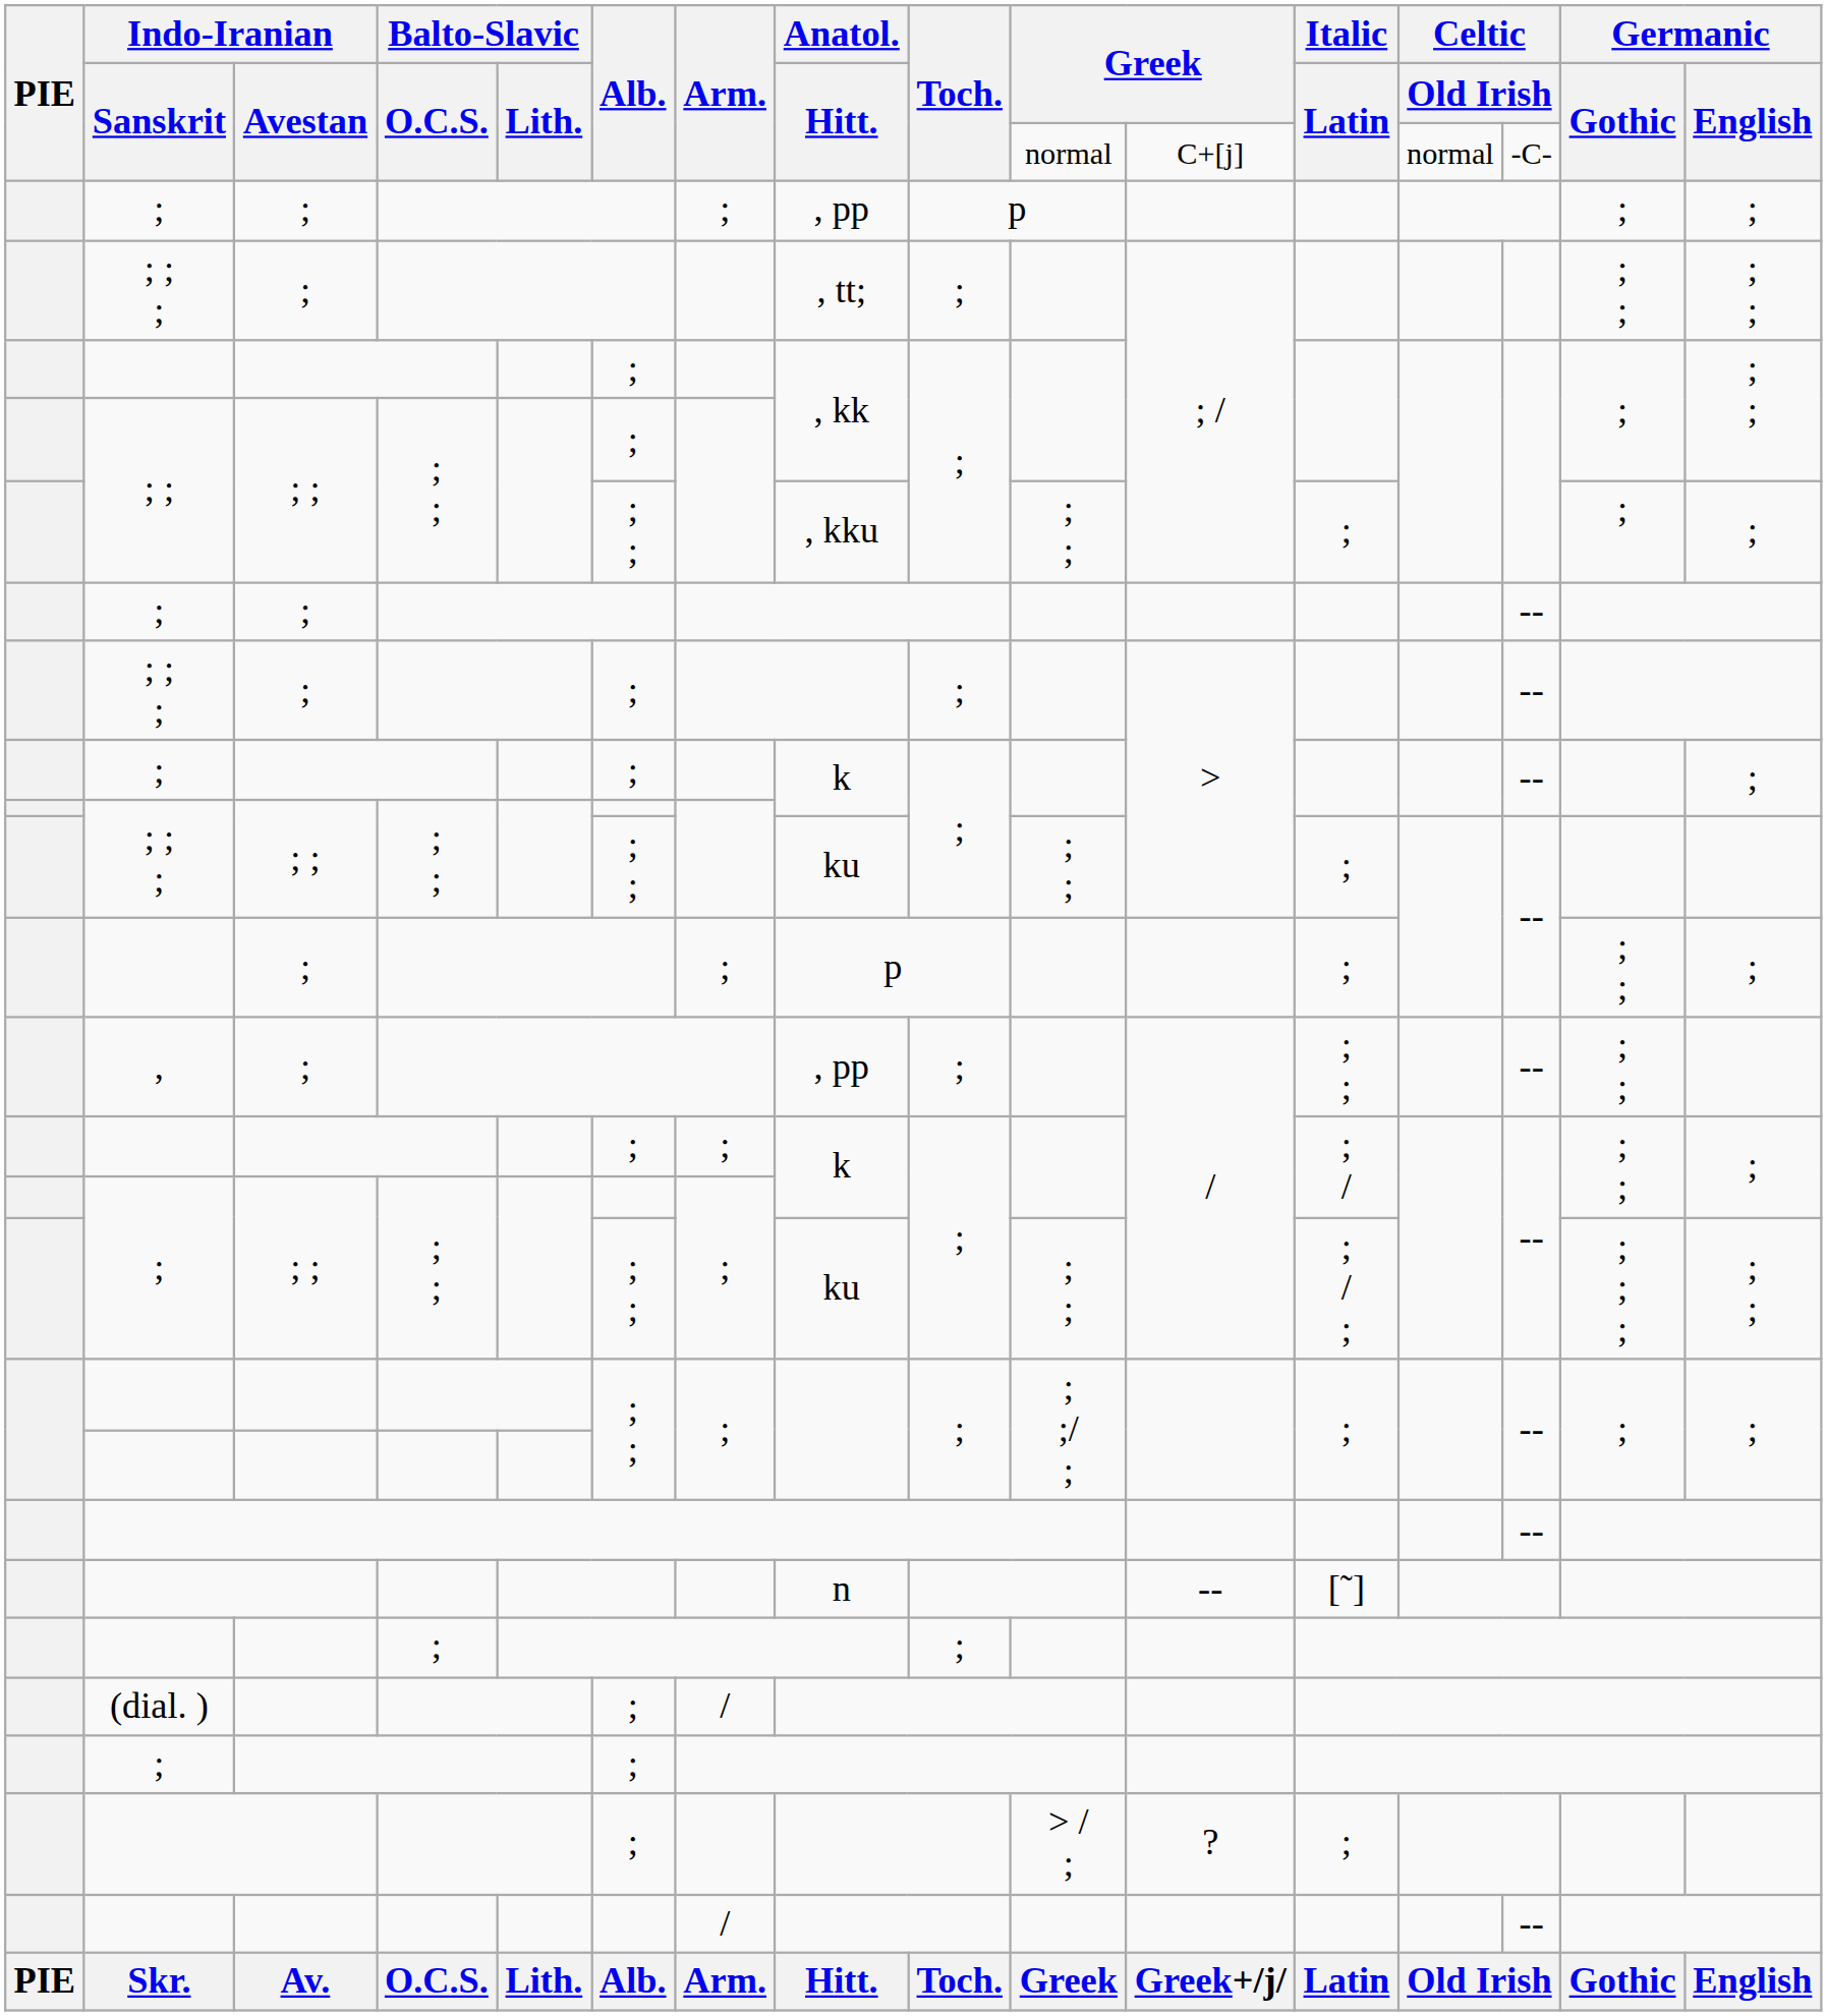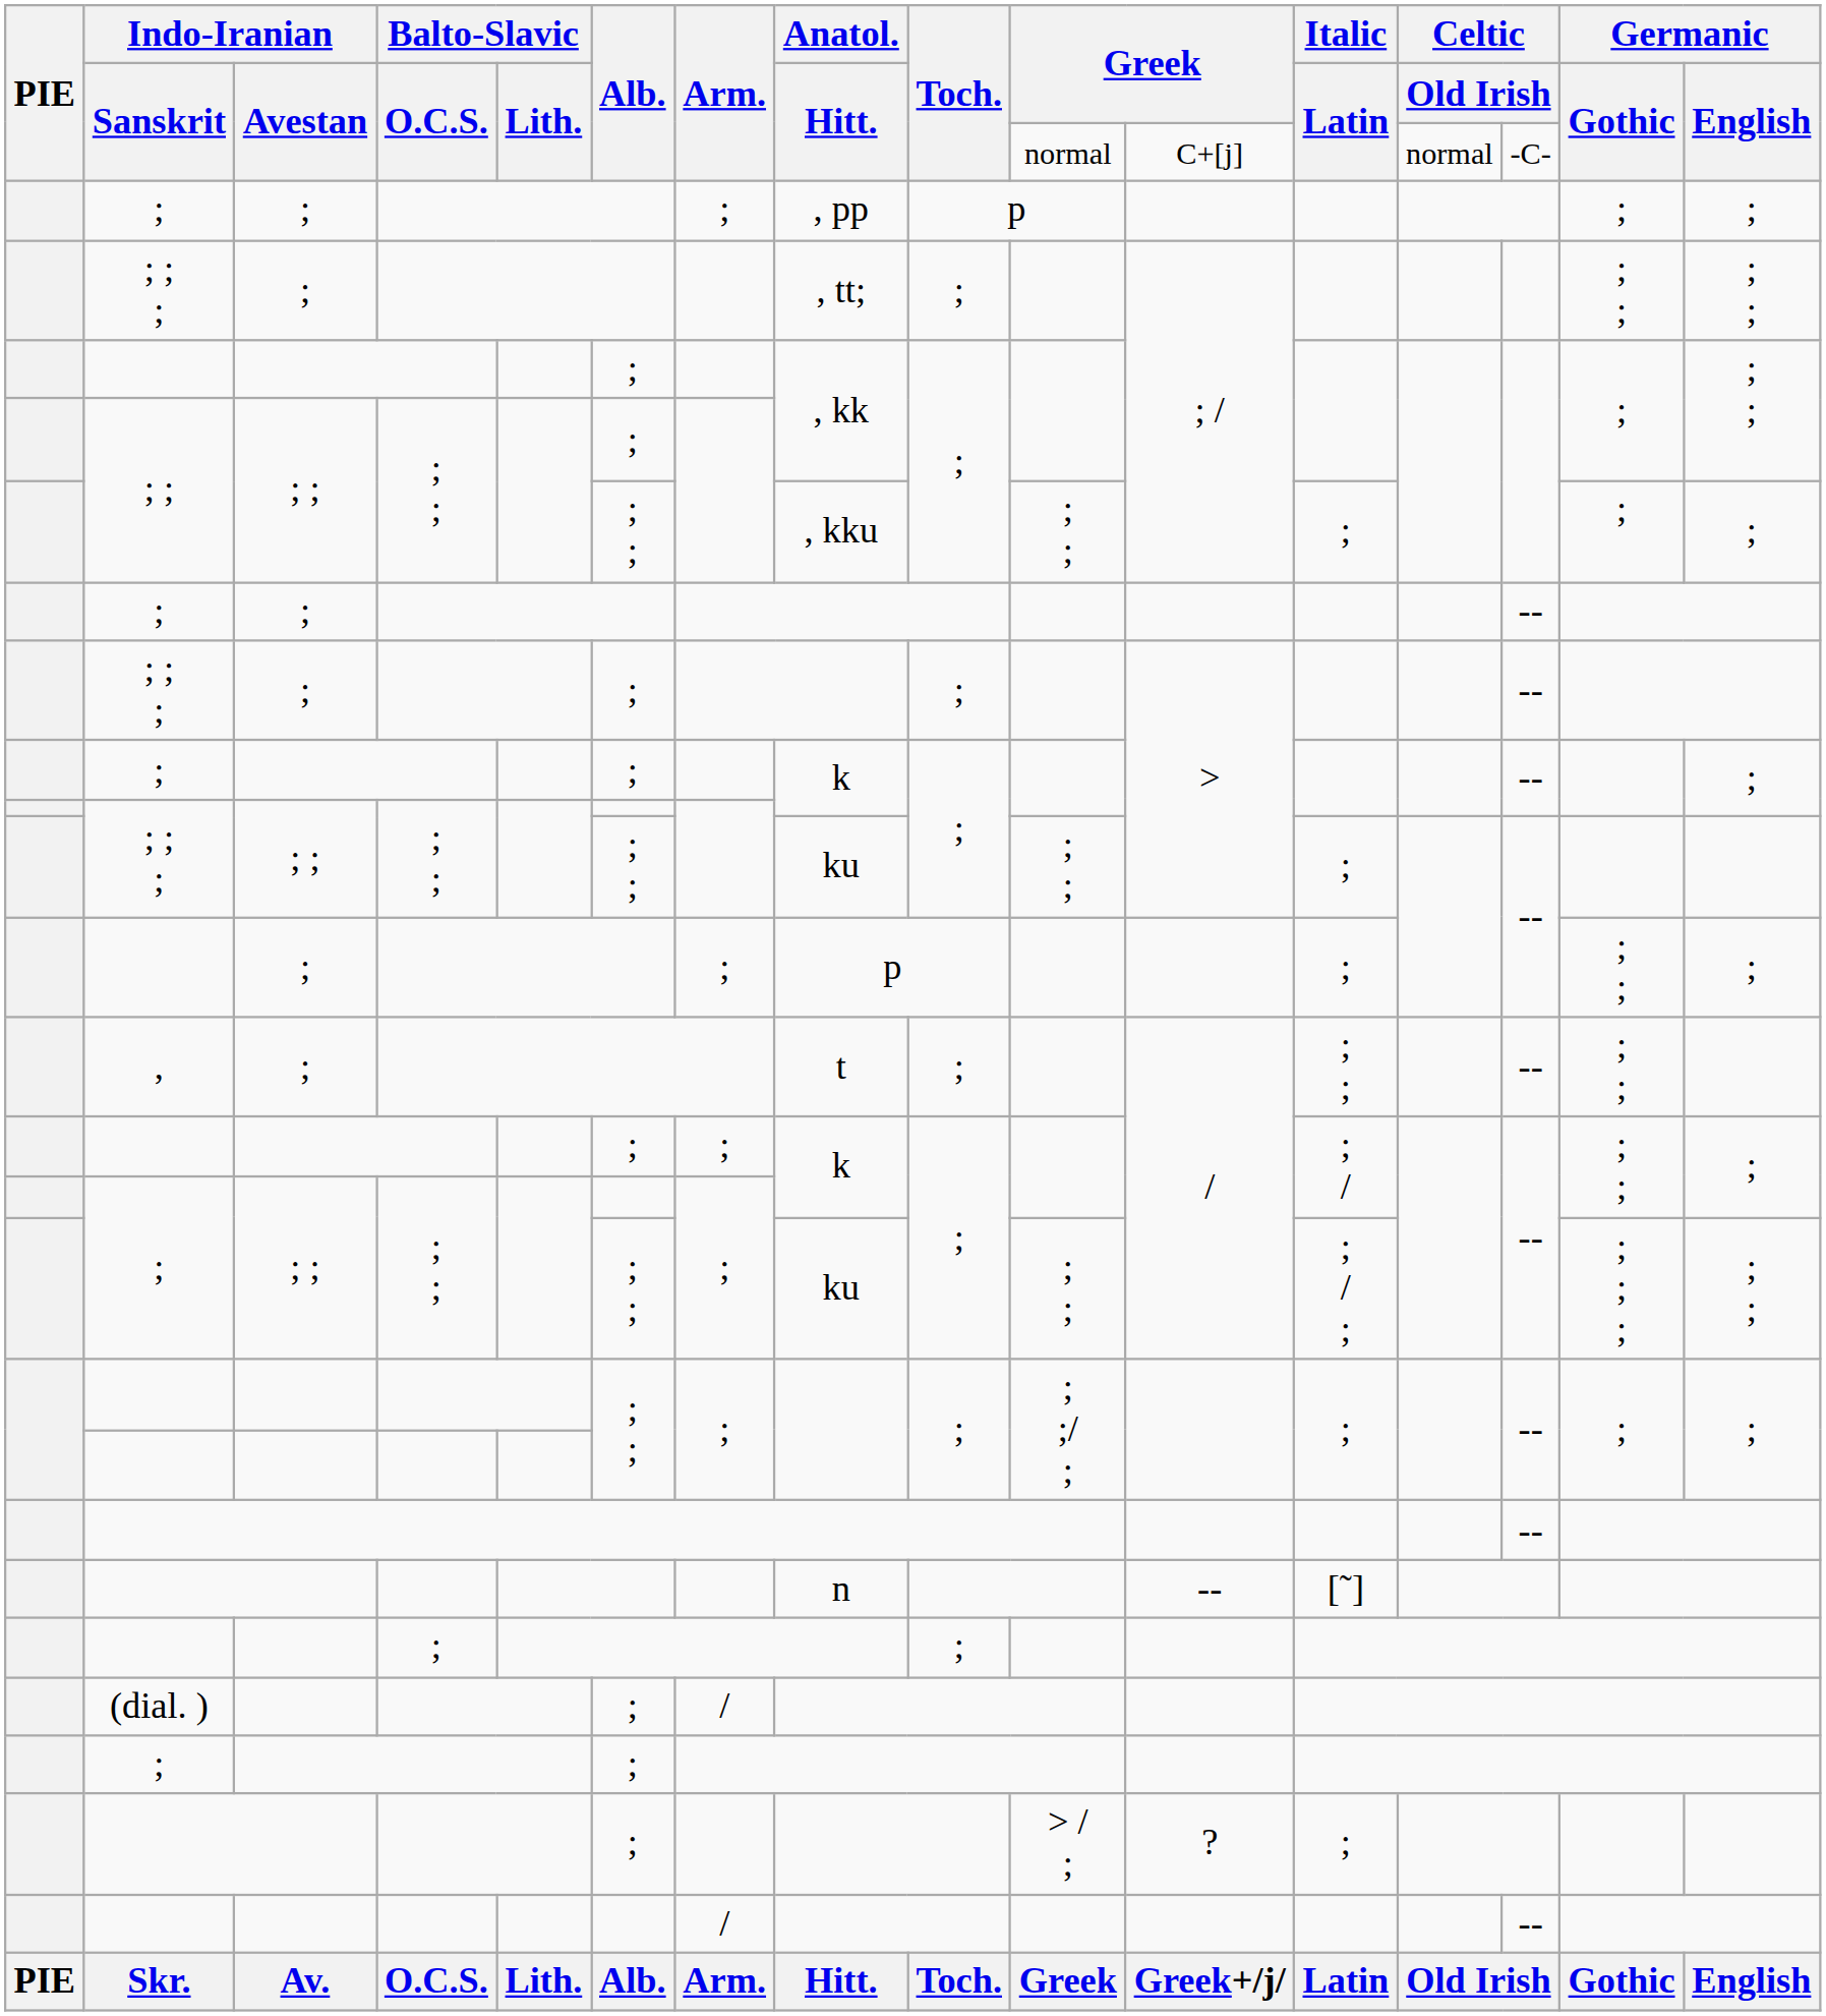, | Anatol. / Hitt.: , pp -> t
